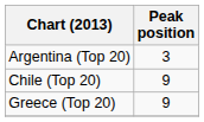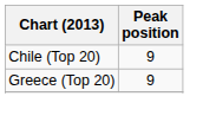- row: Argentina (Top 20) | 3
